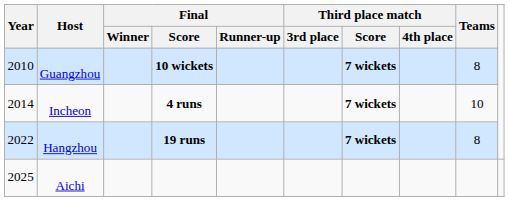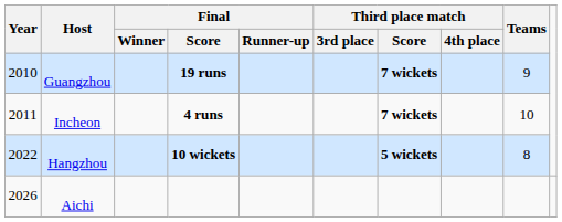Guangzhou | Final / Score: 10 wickets -> 19 runs
Guangzhou | Teams: 8 -> 9
Incheon | Year: 2014 -> 2011
Hangzhou | Final / Score: 19 runs -> 10 wickets
Hangzhou | Third place match / Score: 7 wickets -> 5 wickets
Aichi | Year: 2025 -> 2026
